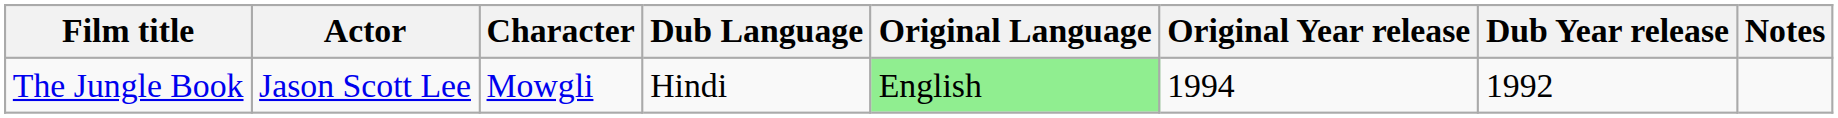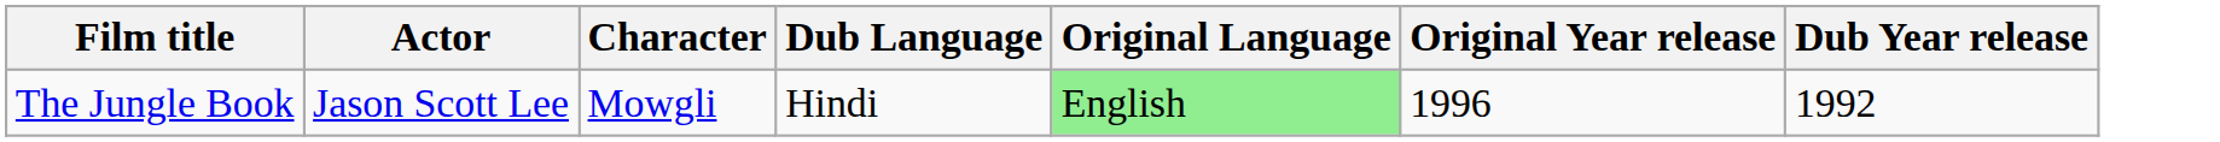- column: Notes
The Jungle Book | Original Year release: 1994 -> 1996
